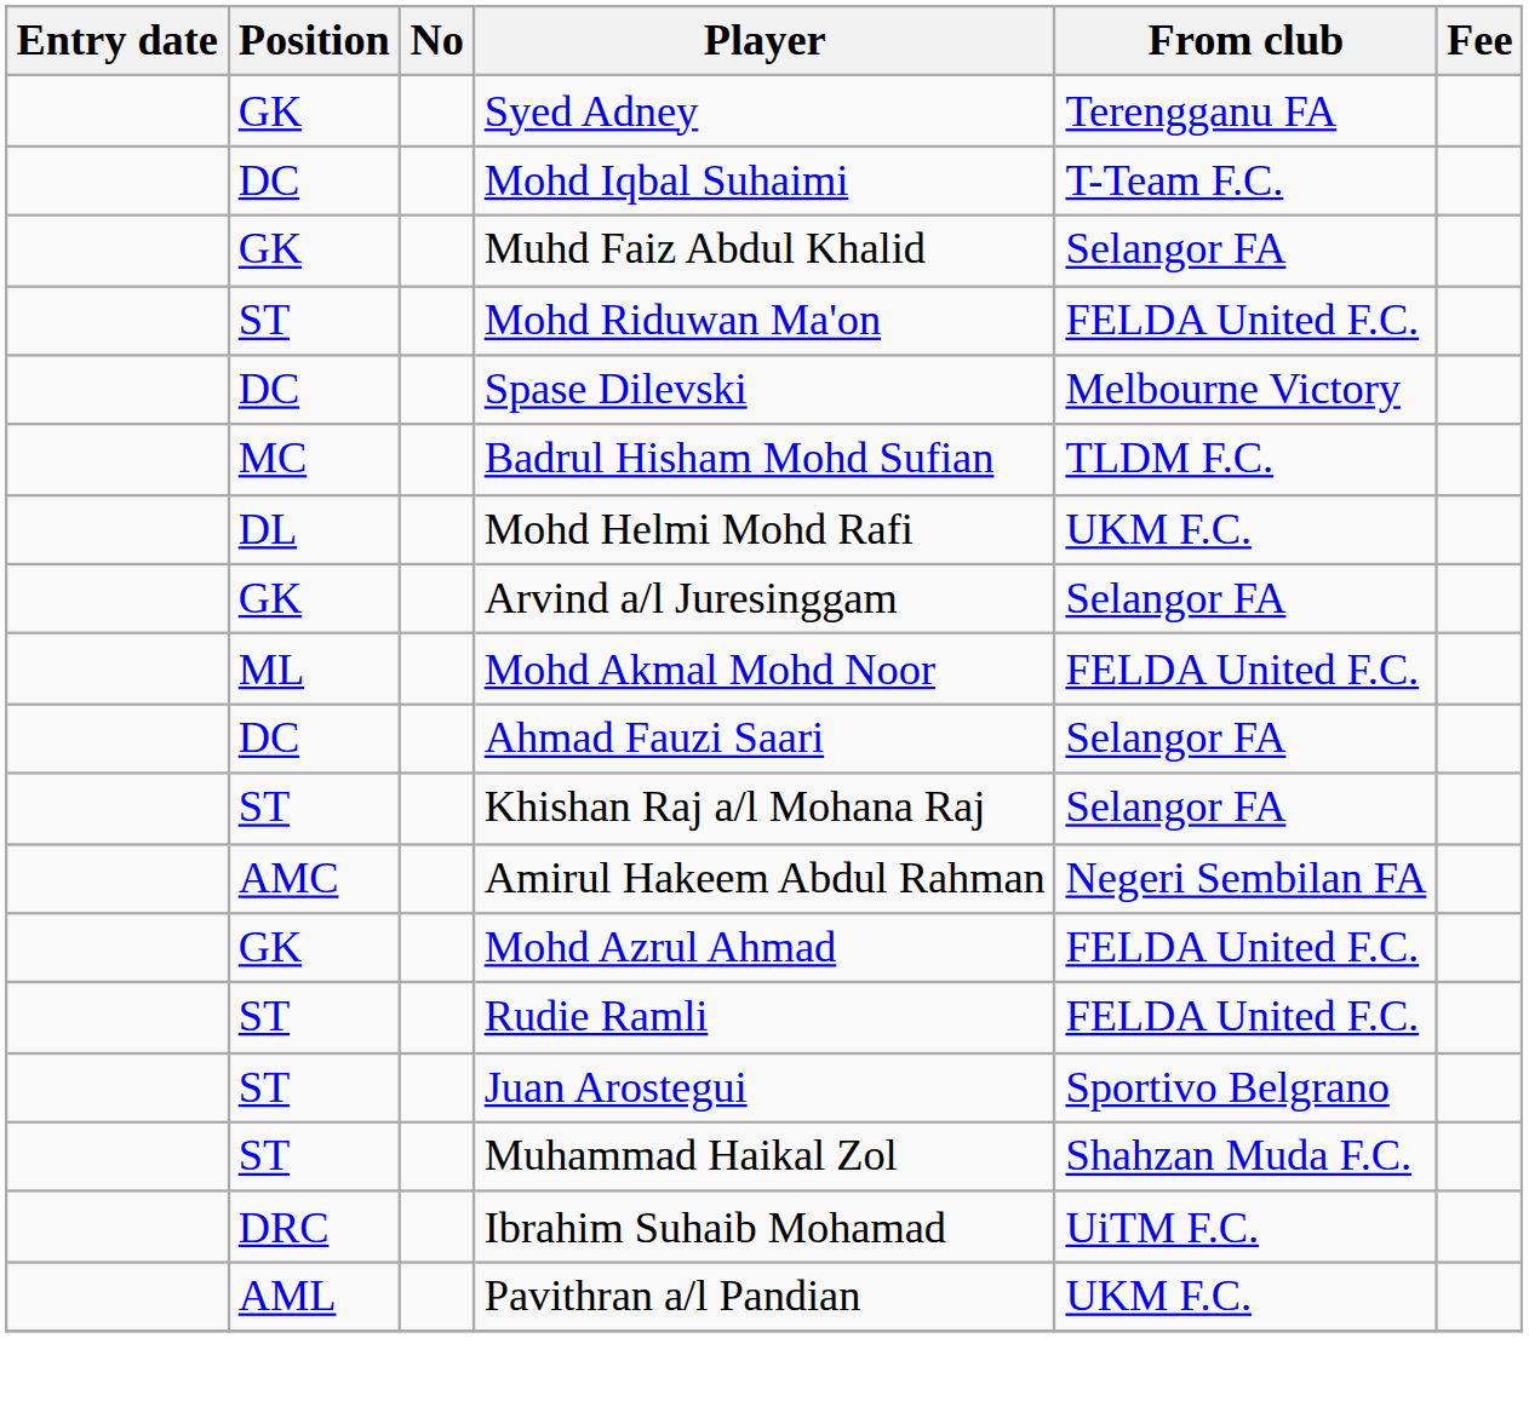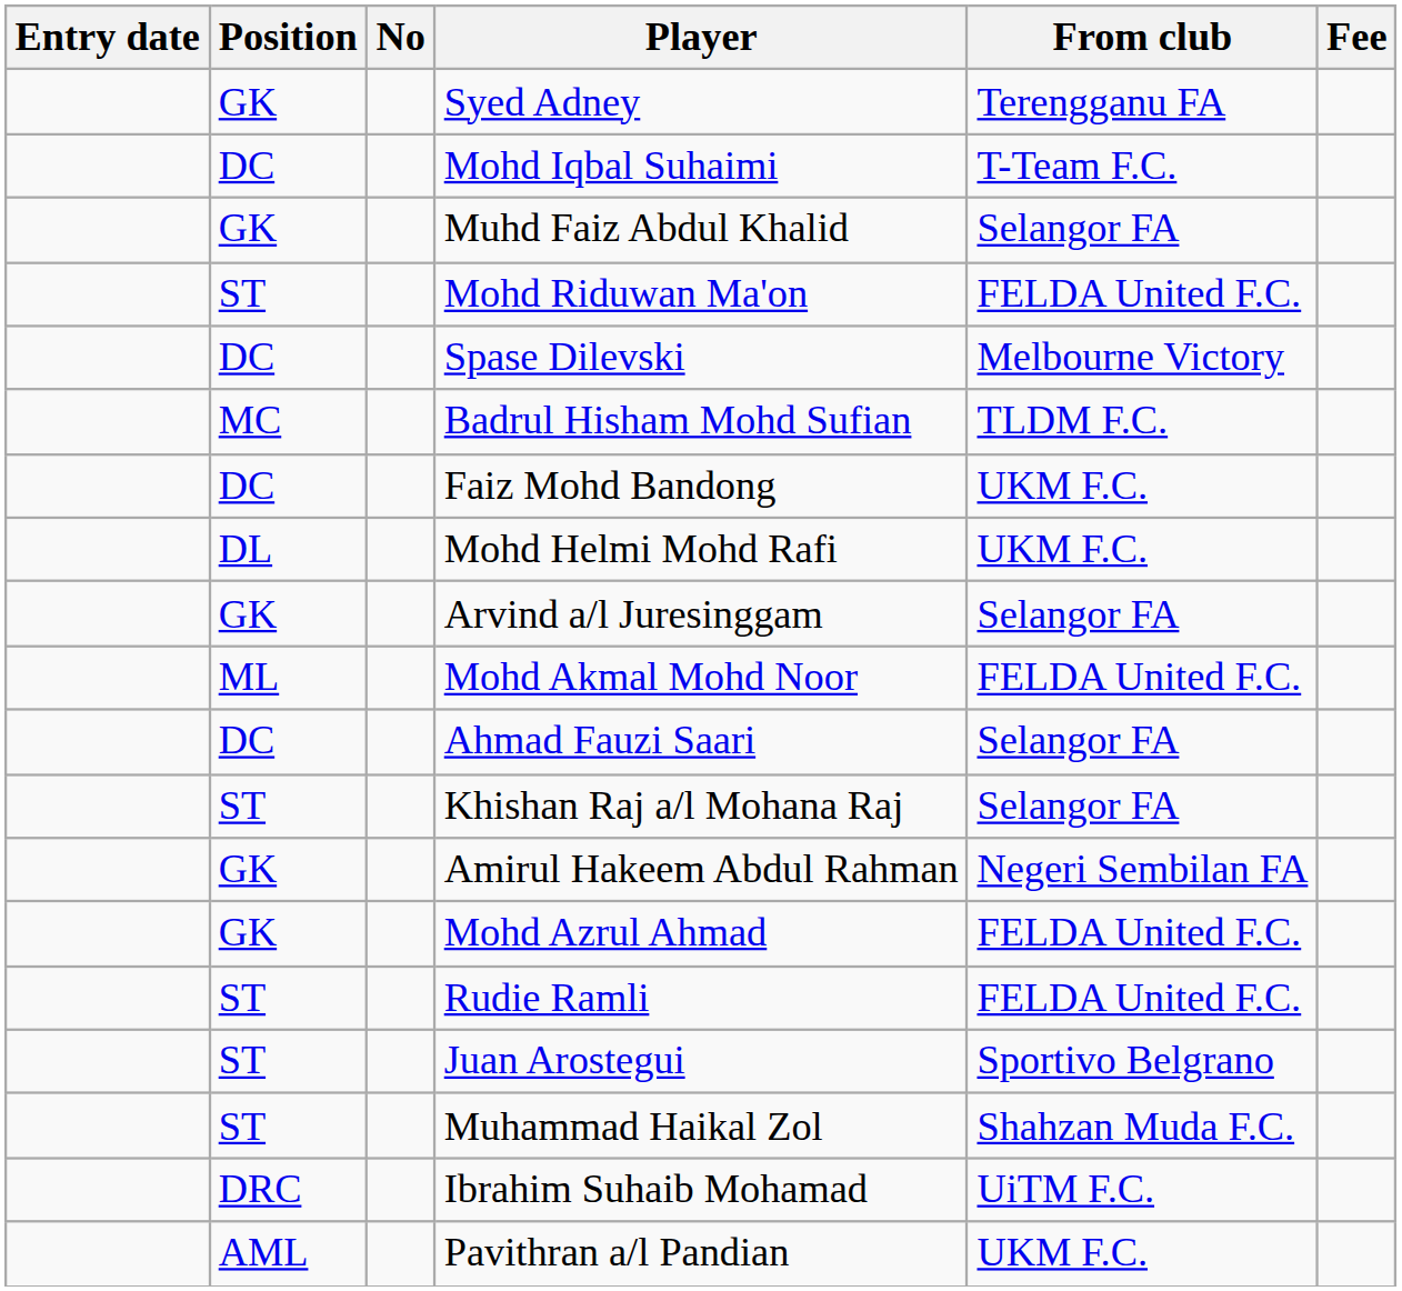+ row: DC | Faiz Mohd Bandong | UKM F.C.
Amirul Hakeem Abdul Rahman | Position: AMC -> GK
